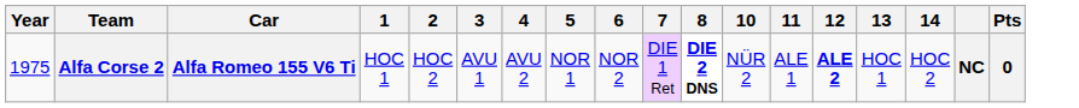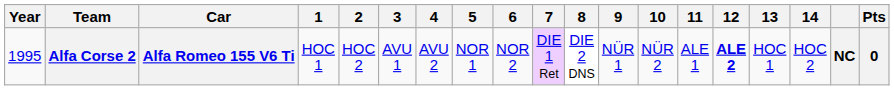+ column: 9 | NÜR 1
Alfa Corse 2 | Year: 1975 -> 1995
Alfa Corse 2 | 8: bold -> normal
